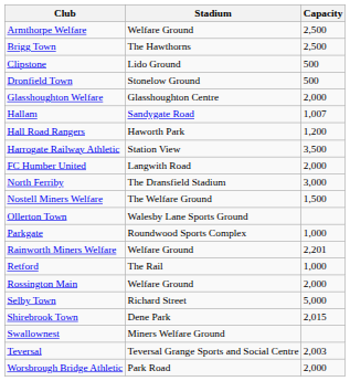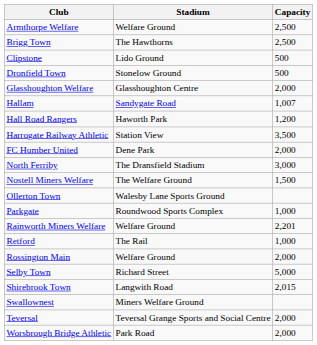FC Humber United | Stadium: Langwith Road -> Dene Park
Shirebrook Town | Stadium: Dene Park -> Langwith Road
Teversal | Capacity: 2,003 -> 2,000
